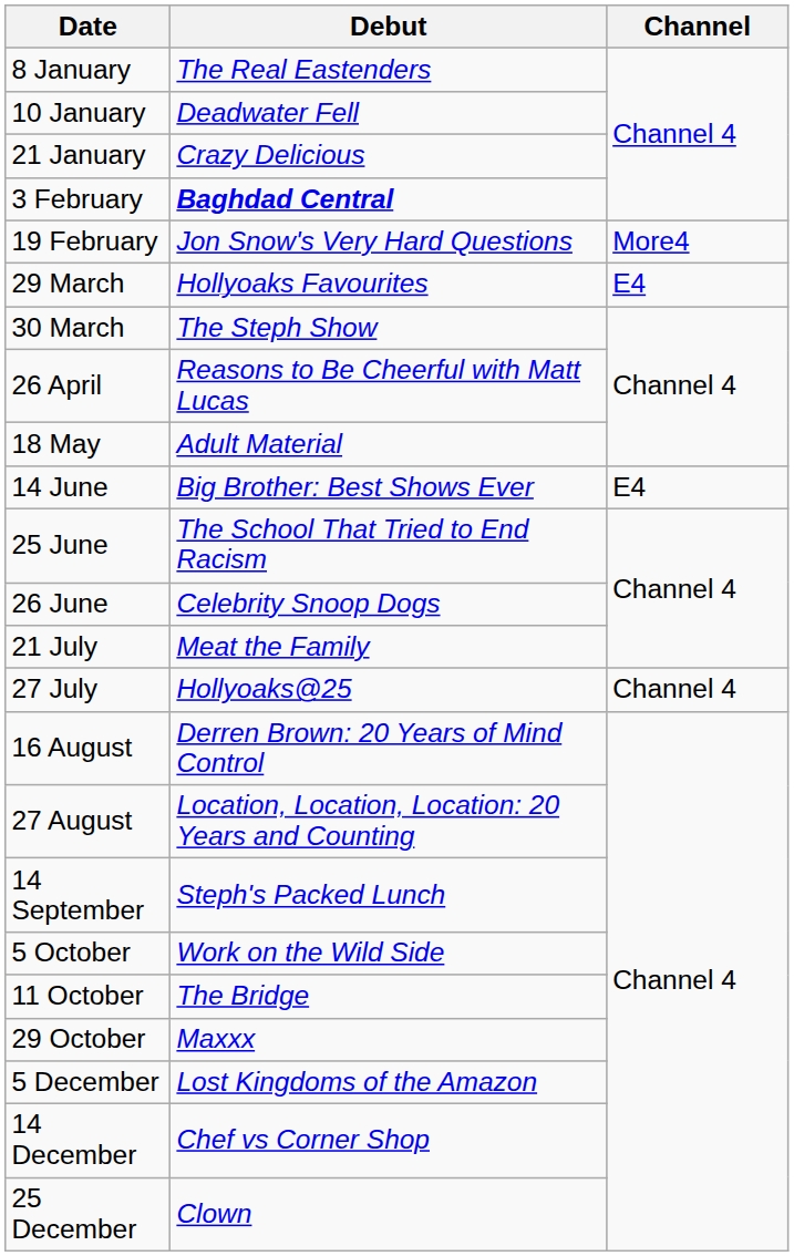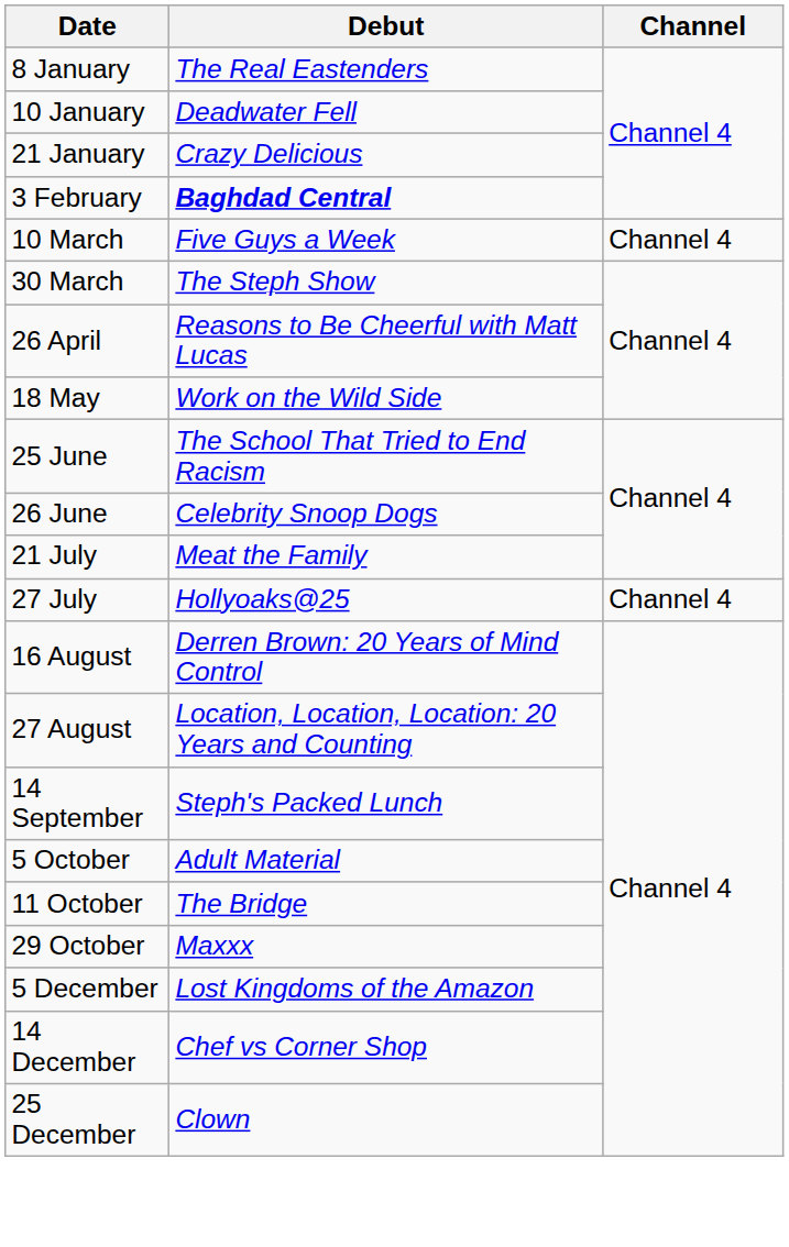- row: 19 February | Jon Snow's Very Hard Questions | More4
+ row: 10 March | Five Guys a Week | Channel 4
- row: 29 March | Hollyoaks Favourites | E4
18 May | Debut: Adult Material -> Work on the Wild Side
- row: 14 June | Big Brother: Best Shows Ever | E4
5 October | Debut: Work on the Wild Side -> Adult Material
